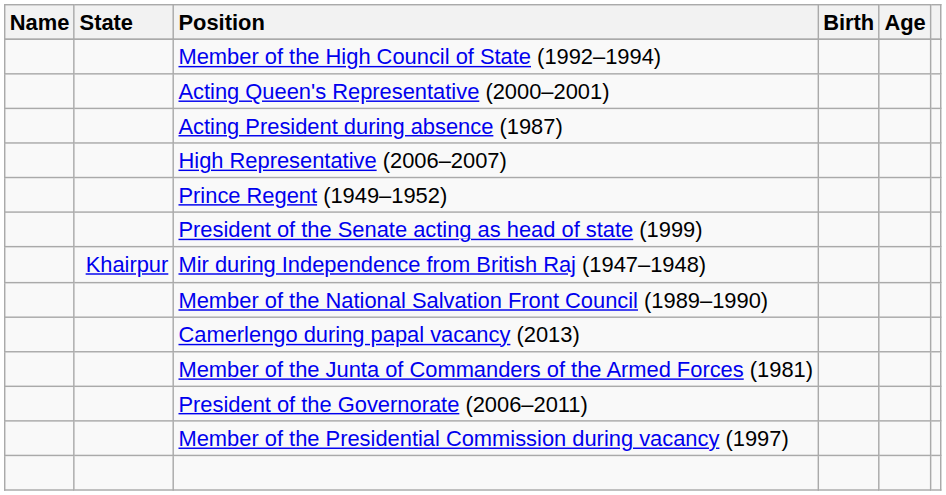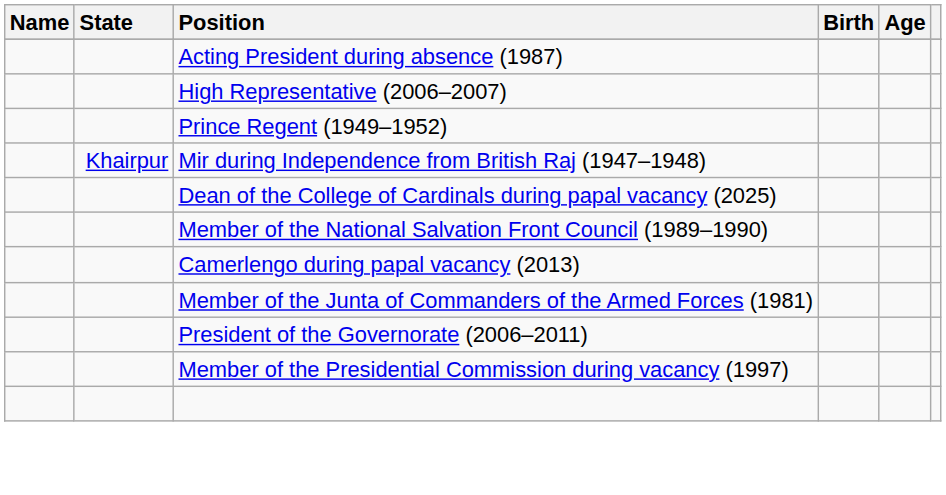- row: Member of the High Council of State (1992–1994)
- row: Acting Queen's Representative (2000–2001)
- row: President of the Senate acting as head of state (1999)
+ row: Dean of the College of Cardinals during papal vacancy (2025)
